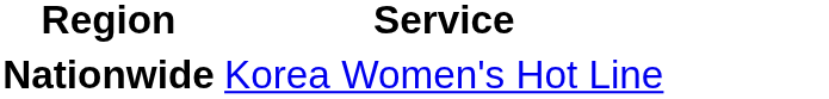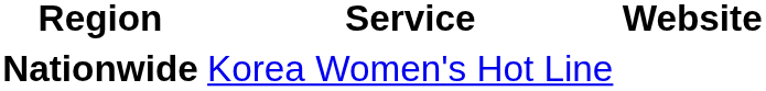+ column: Website
